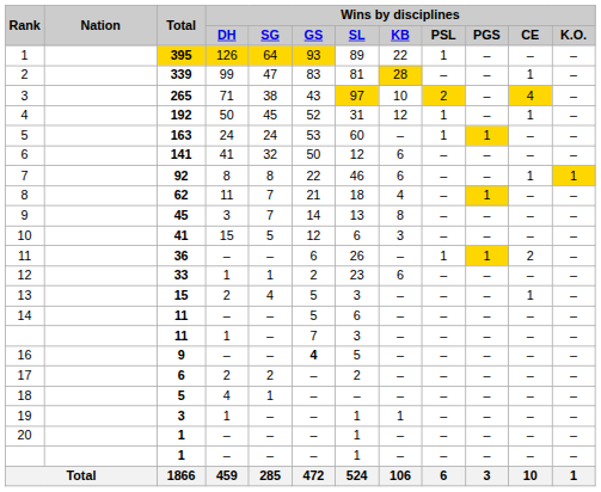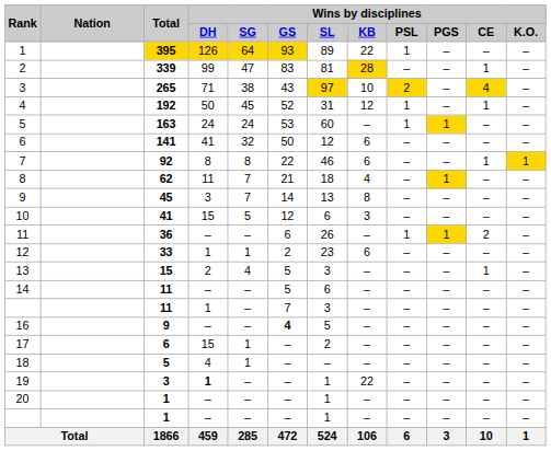17 | Wins by disciplines / DH: 2 -> 15
17 | Wins by disciplines / SG: 2 -> 1
19 | Wins by disciplines / DH: normal -> bold
19 | Wins by disciplines / KB: 1 -> 22
